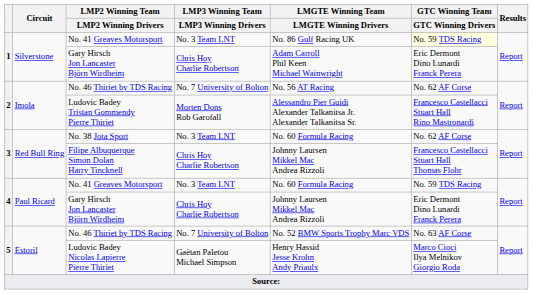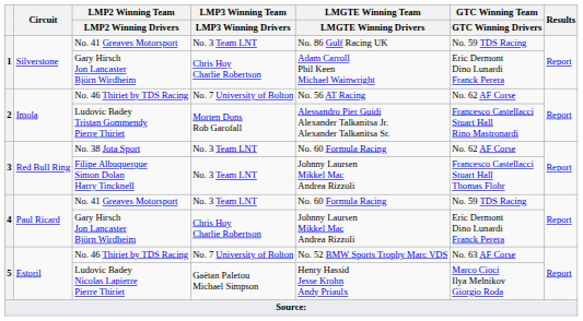1 / No. 41 Greaves Motorsport | GTC Winning Team / GTC Winning Drivers: lightyellow background -> no background
Filipe Albuquerque Simon Dolan Harry Tincknell | LMP3 Winning Team / LMP3 Winning Drivers: Chris Hoy Charlie Robertson -> No. 3 Team LNT
